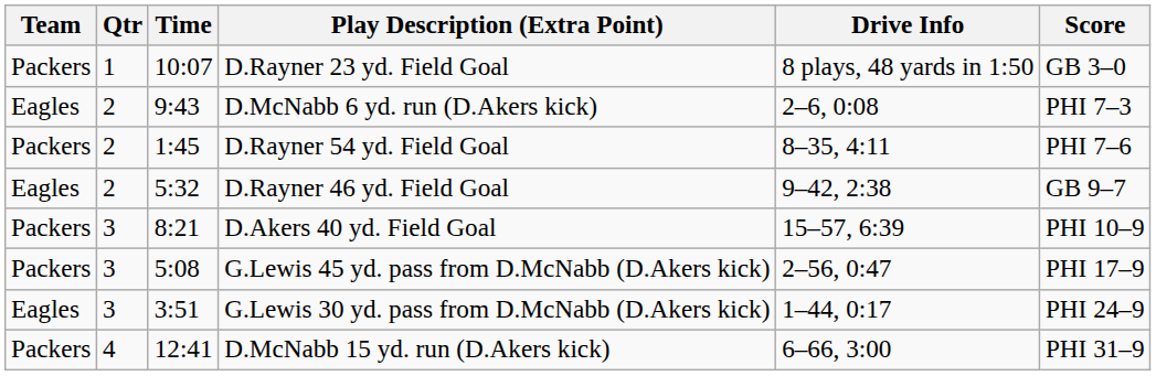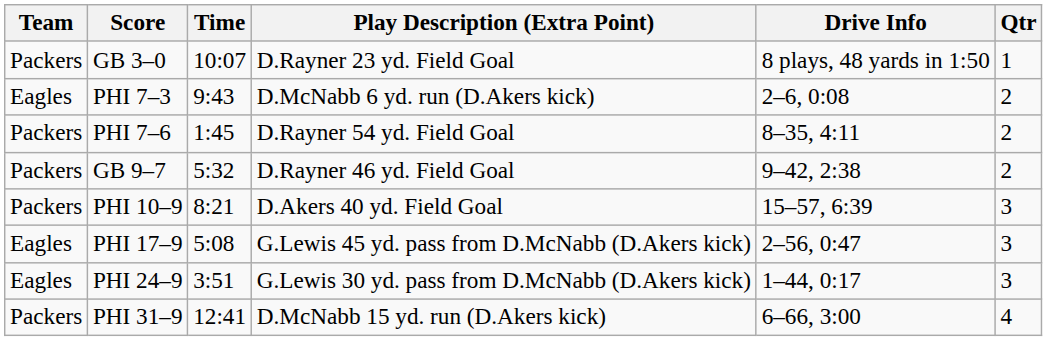columns swapped: Qtr <-> Score
D.Rayner 46 yd. Field Goal | Team: Eagles -> Packers
G.Lewis 45 yd. pass from D.McNabb (D.Akers kick) | Team: Packers -> Eagles
